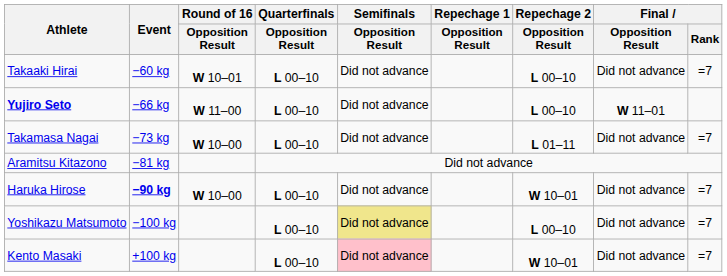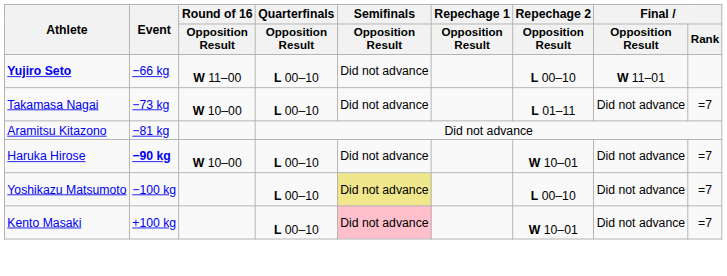- row: Takaaki Hirai | −60 kg | W 10–01 | L 00–10 | Did not advance | L 00–10 | Did not advance | =7
